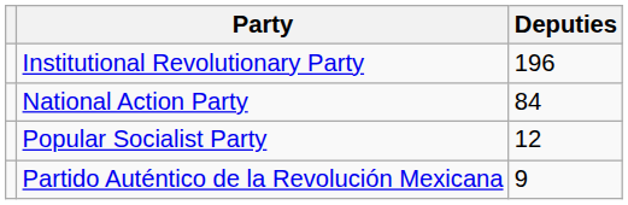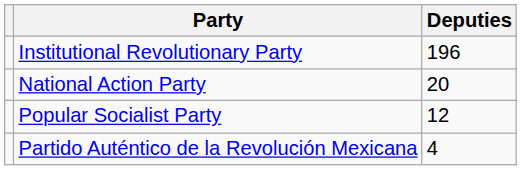National Action Party | Deputies: 84 -> 20
Partido Auténtico de la Revolución Mexicana | Deputies: 9 -> 4
